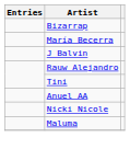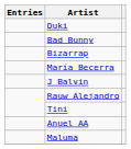+ row: Duki
+ row: Bad Bunny
- row: Nicki Nicole
